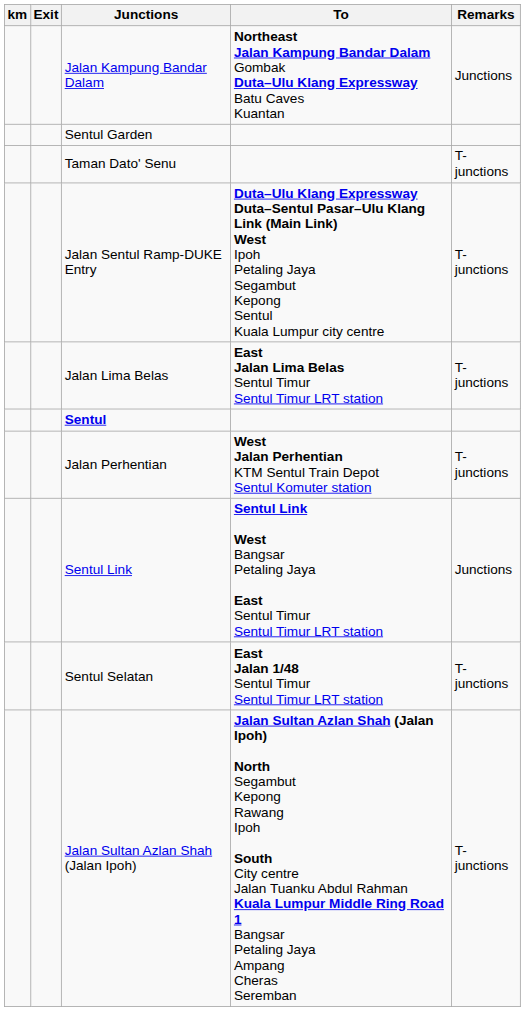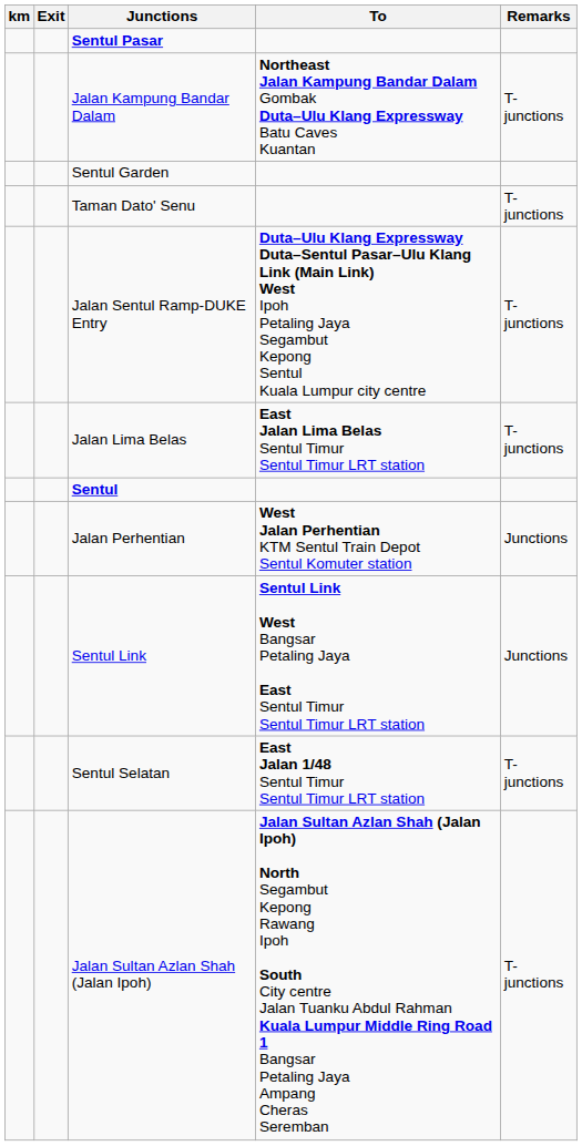+ row: Sentul Pasar
Jalan Kampung Bandar Dalam | Remarks: Junctions -> T-junctions
Jalan Perhentian | Remarks: T-junctions -> Junctions
